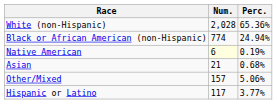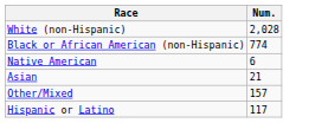- column: Perc. | 65.36% | 24.94% | 0.19% | 0.68% | 5.06% | 3.77%
Native American | Num.: lightyellow background -> no background
